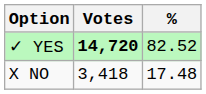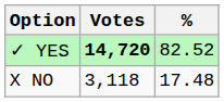X NO | Votes: 3,418 -> 3,118
